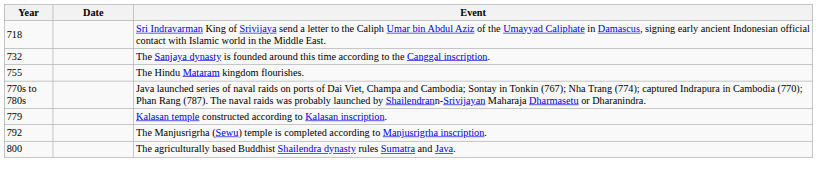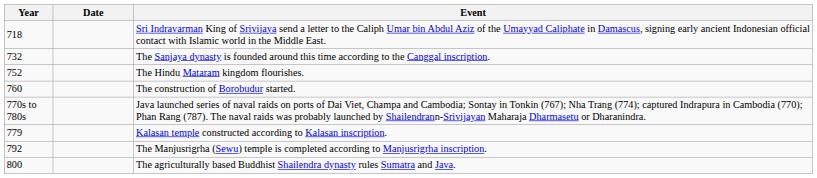The Hindu Mataram kingdom flourishes. | Year: 755 -> 752
+ row: 760 | The construction of Borobudur started.
